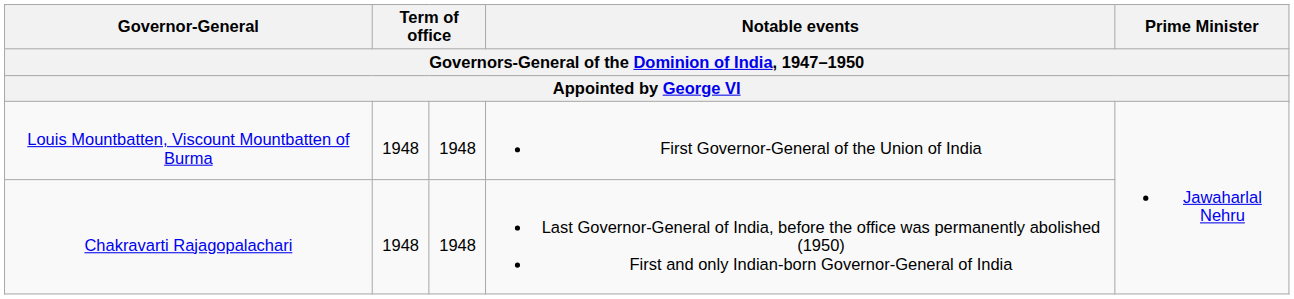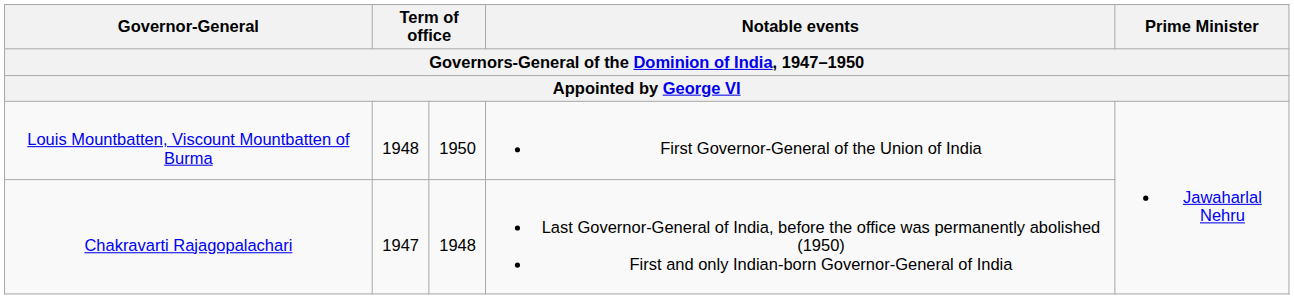Louis Mountbatten, Viscount Mountbatten of Burma | column 3: 1948 -> 1950
Chakravarti Rajagopalachari | column 2: 1948 -> 1947
